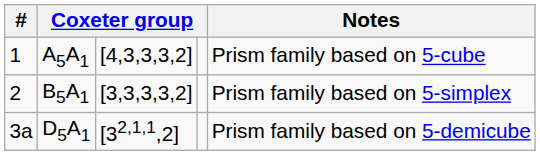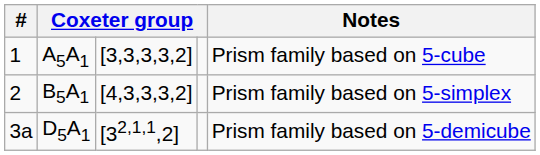A5A1 | column 3: [4,3,3,3,2] -> [3,3,3,3,2]
B5A1 | column 3: [3,3,3,3,2] -> [4,3,3,3,2]
